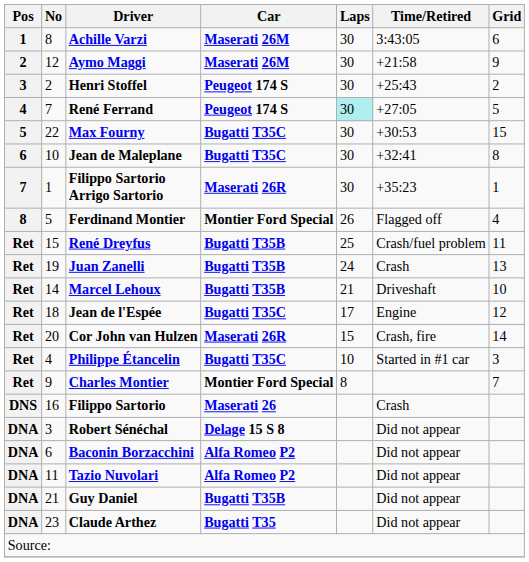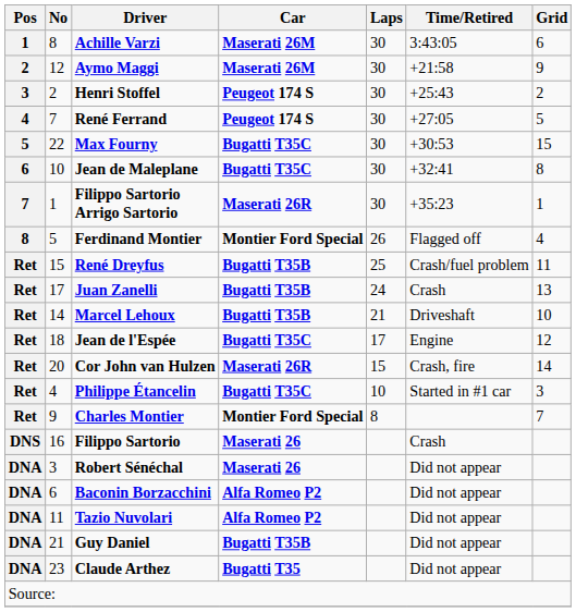René Ferrand | Laps: paleturquoise background -> no background
Juan Zanelli | No: 19 -> 17
Robert Sénéchal | Car: Delage 15 S 8 -> Maserati 26
